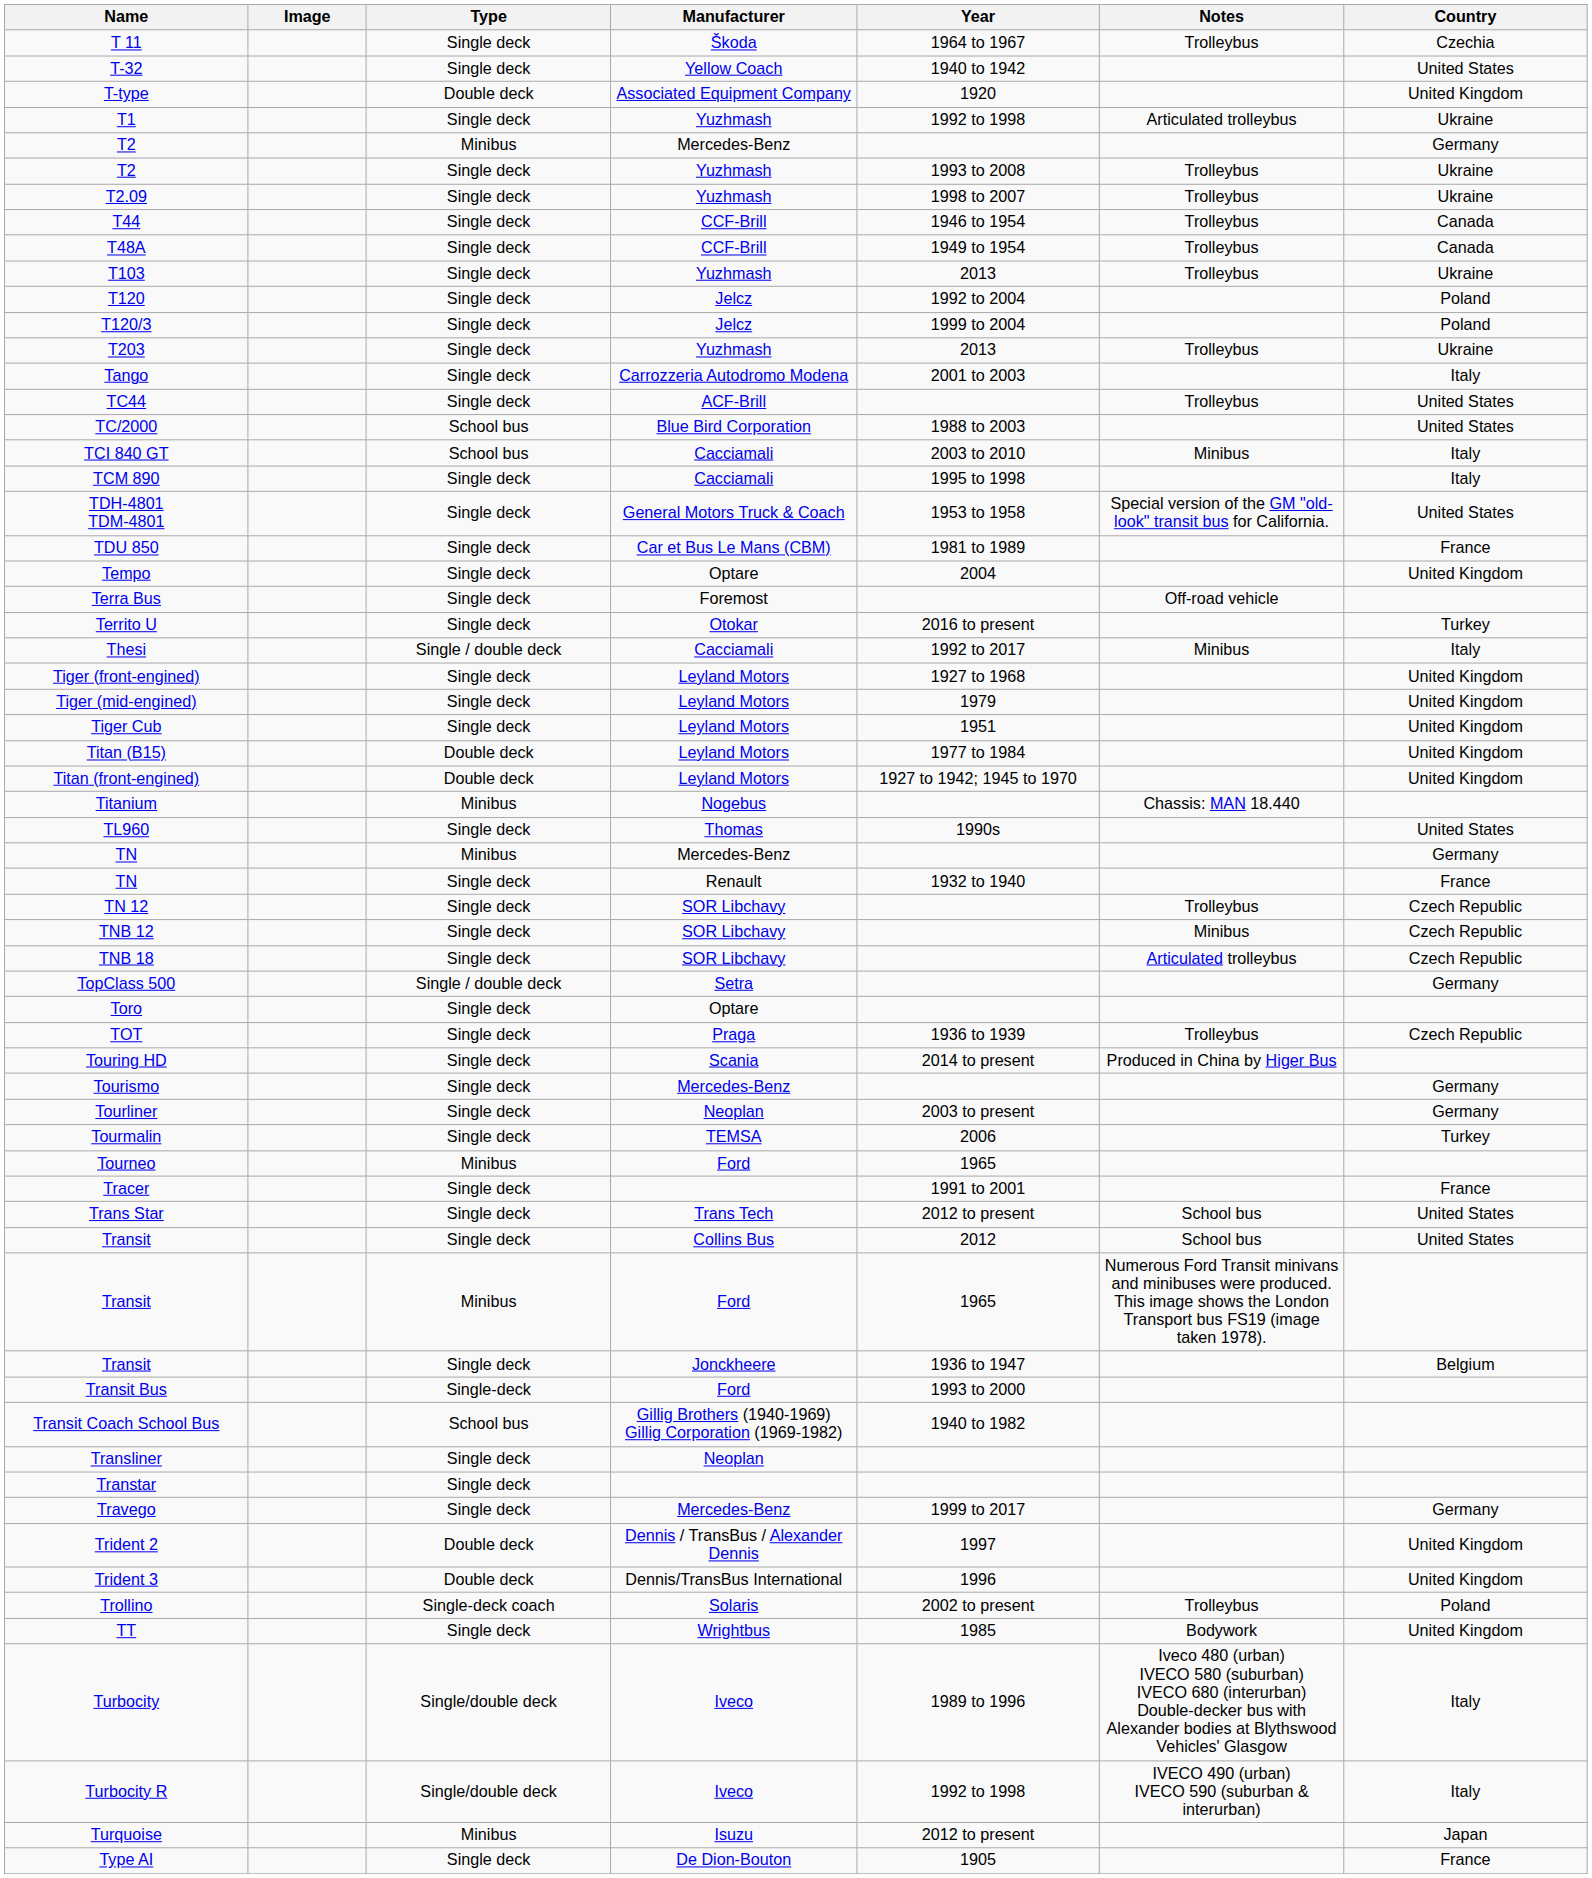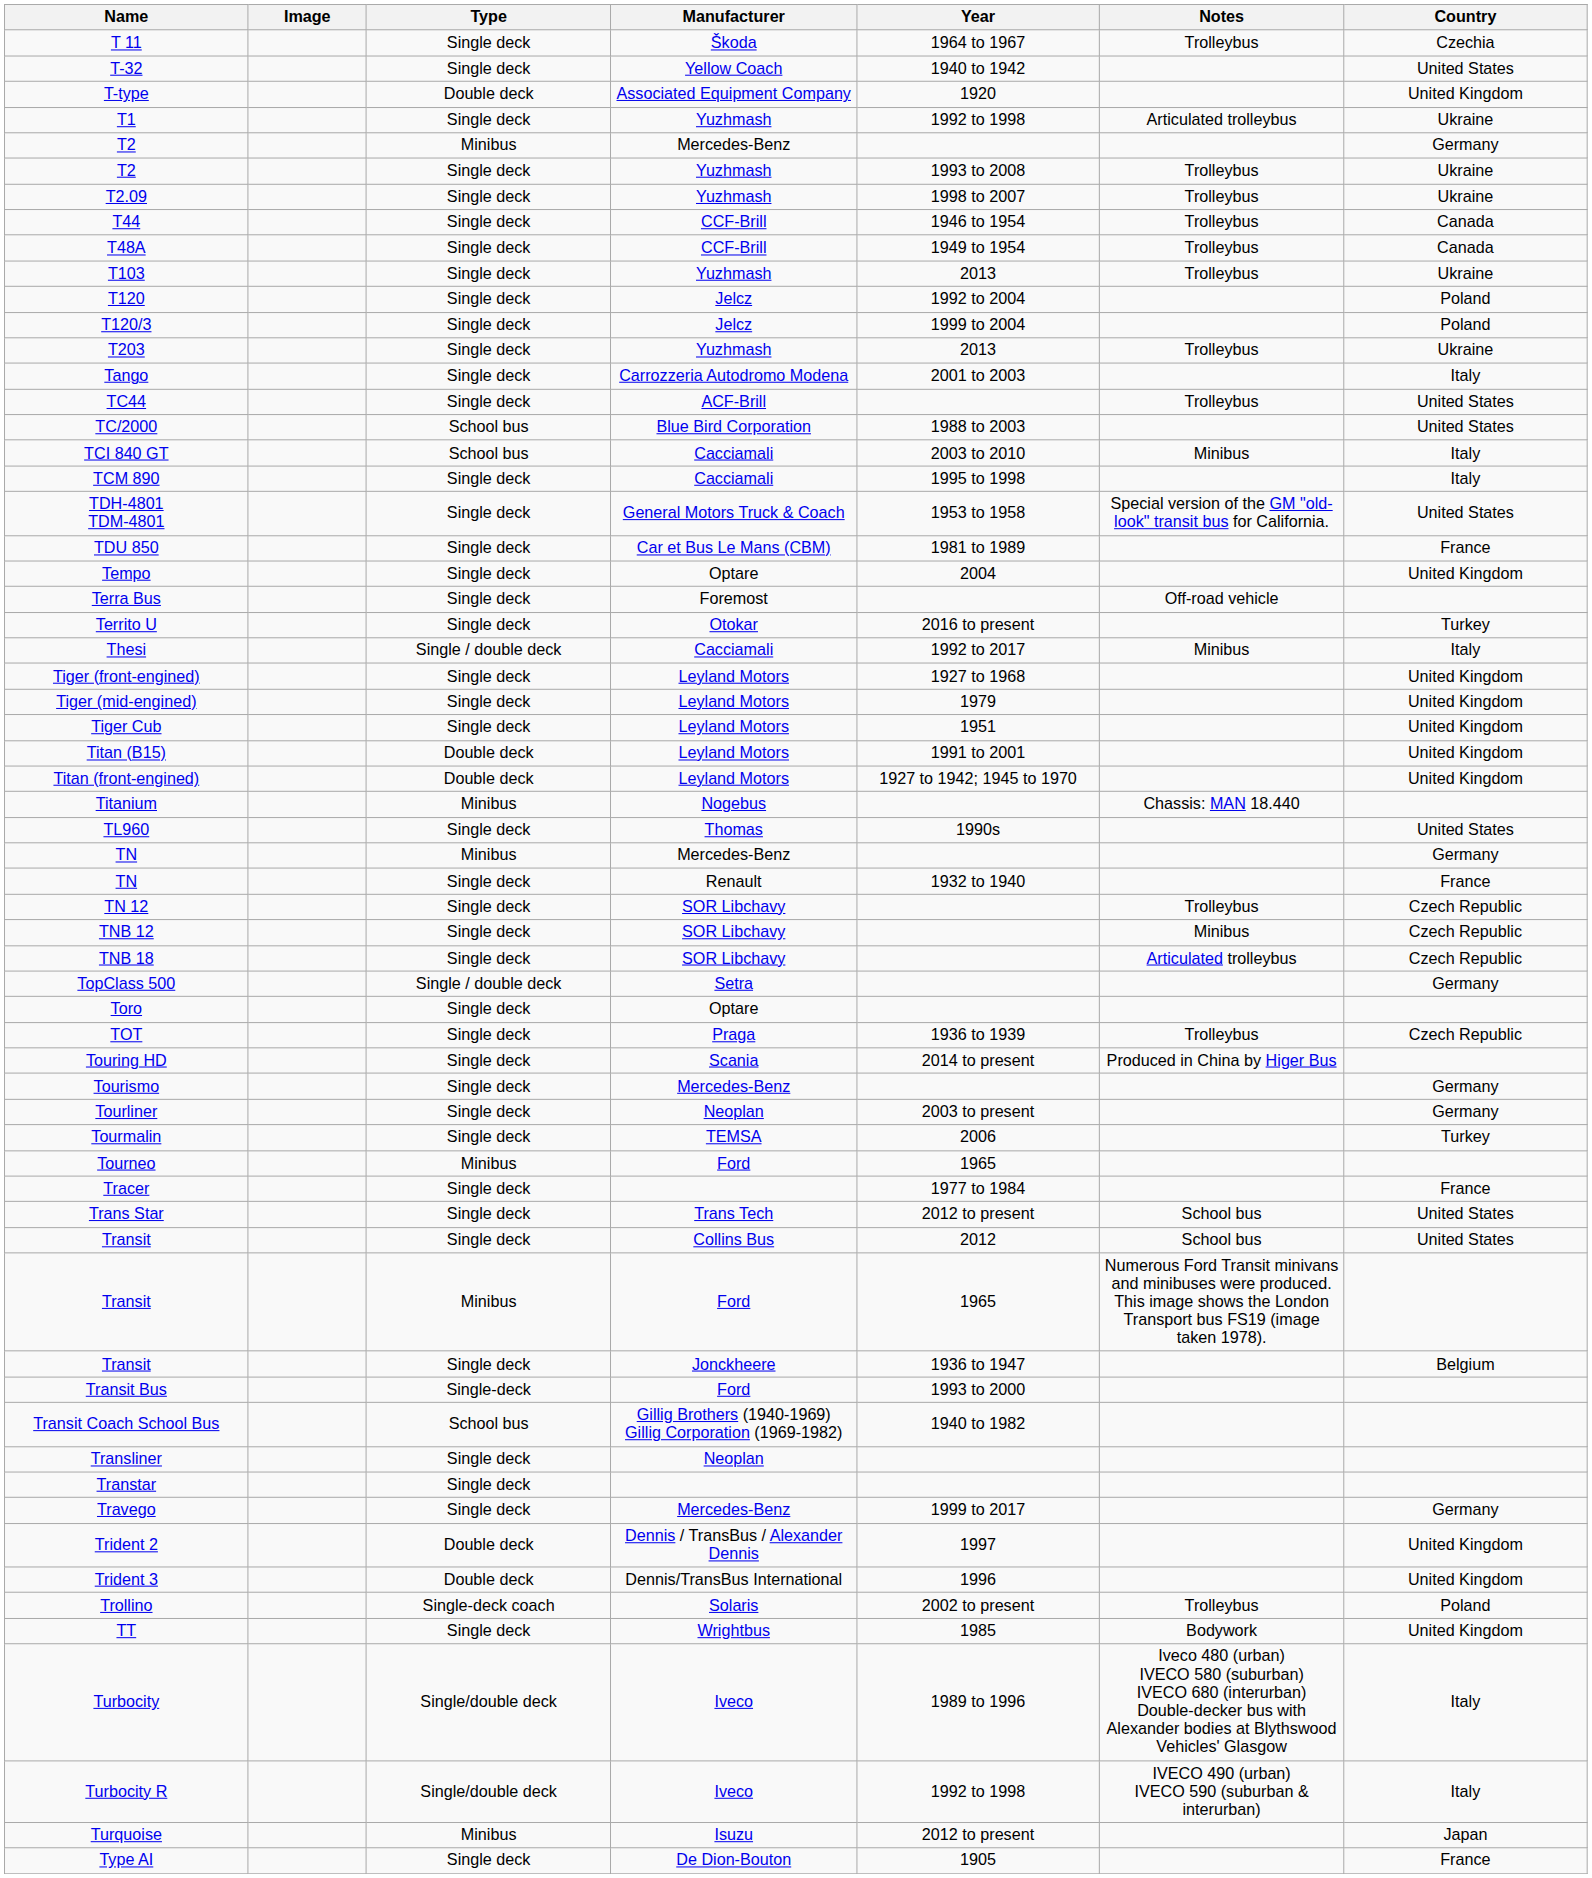Titan (B15) | Year: 1977 to 1984 -> 1991 to 2001
Tracer | Year: 1991 to 2001 -> 1977 to 1984
